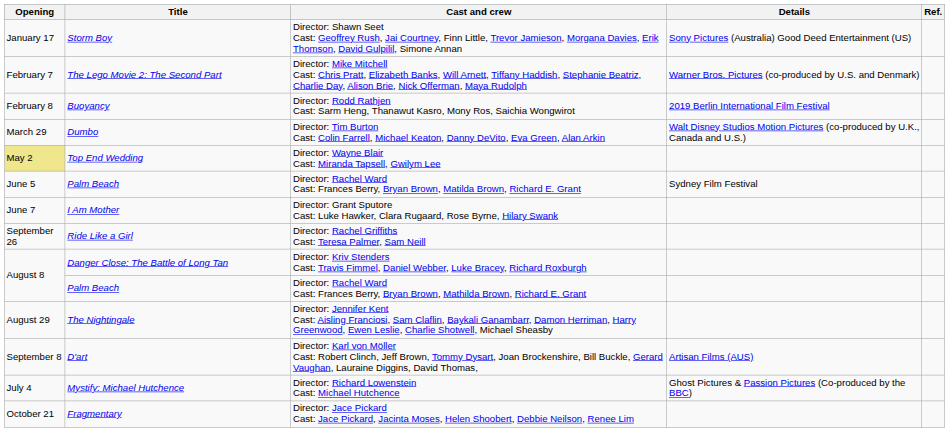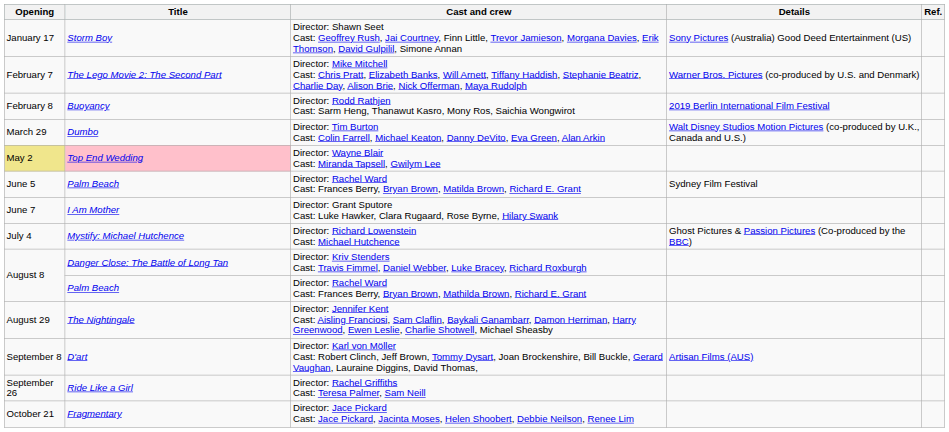Director: Wayne Blair Cast: Miranda Tapsell, Gwilym Lee | Title: no background -> pink background
rows swapped: Director: Richard Lowenstein Cast: Michael Hutchence <-> Director: Rachel Griffiths Cast: Teresa Palmer, Sam Neill
